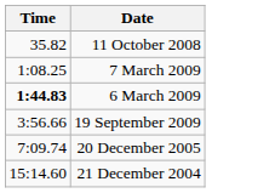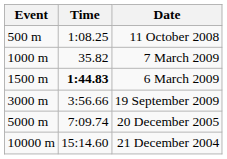+ column: Event | 500 m | 1000 m | 1500 m | 3000 m | 5000 m | 10000 m
11 October 2008 | Time: 35.82 -> 1:08.25
7 March 2009 | Time: 1:08.25 -> 35.82
